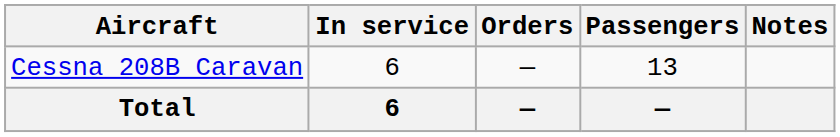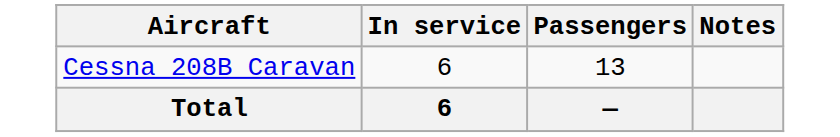- column: Orders | — | —
